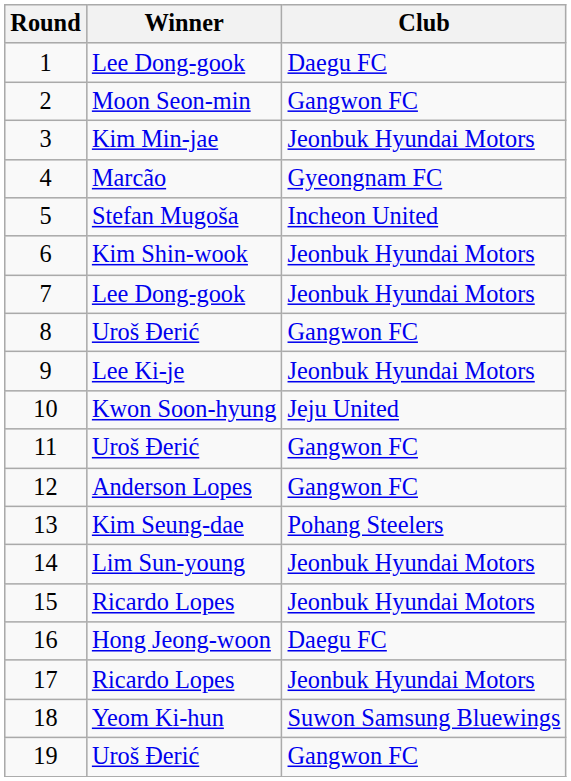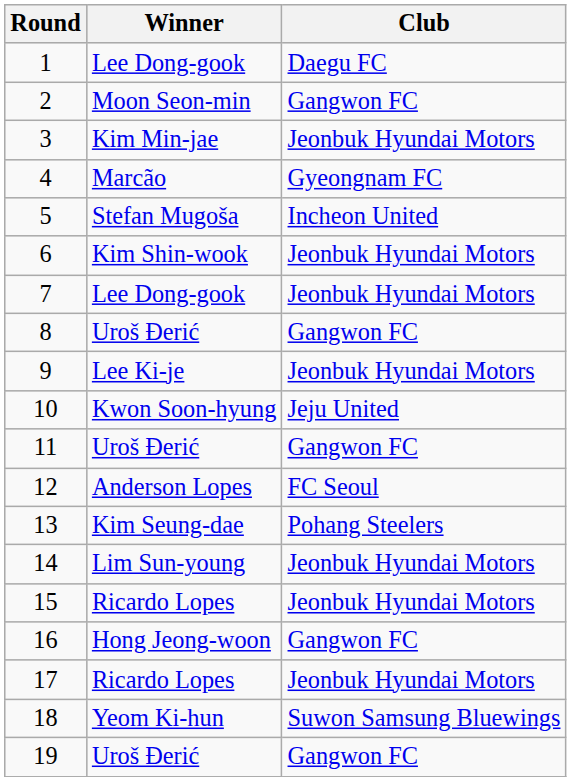12 | Club: Gangwon FC -> FC Seoul
16 | Club: Daegu FC -> Gangwon FC
